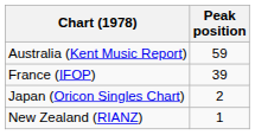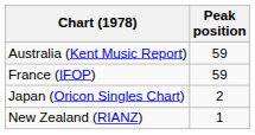France (IFOP) | Peak position: 39 -> 59
